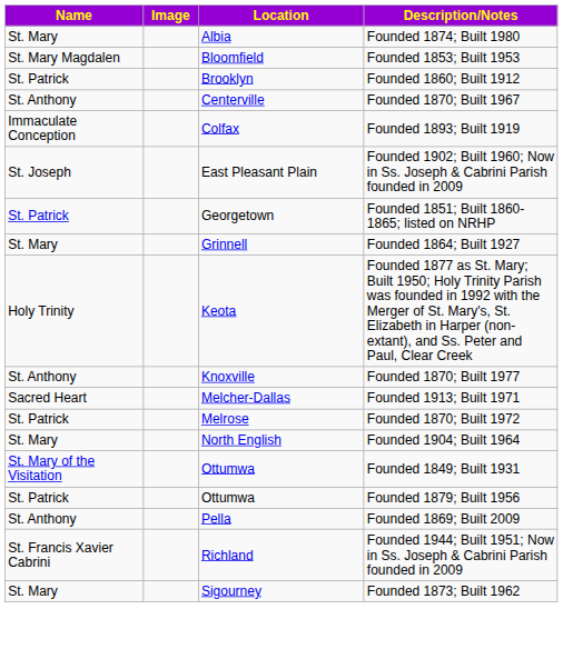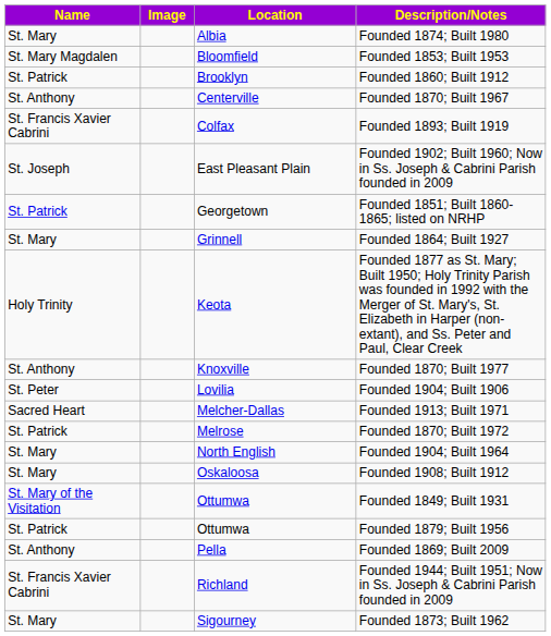Founded 1893; Built 1919 | Name: Immaculate Conception -> St. Francis Xavier Cabrini
+ row: St. Peter | Lovilia | Founded 1904; Built 1906
+ row: St. Mary | Oskaloosa | Founded 1908; Built 1912
